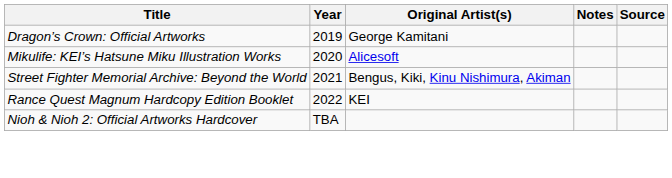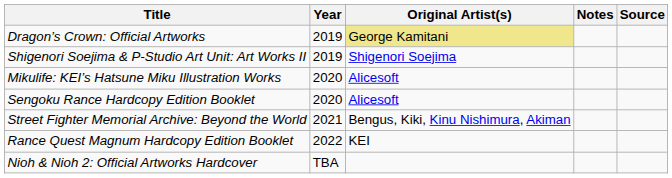Dragon’s Crown: Official Artworks | Original Artist(s): no background -> khaki background
+ row: Shigenori Soejima & P-Studio Art Unit: Art Works II | 2019 | Shigenori Soejima
+ row: Sengoku Rance Hardcopy Edition Booklet | 2020 | Alicesoft
